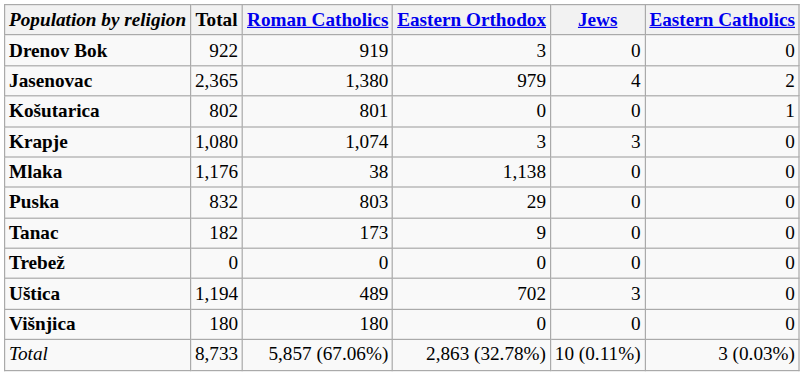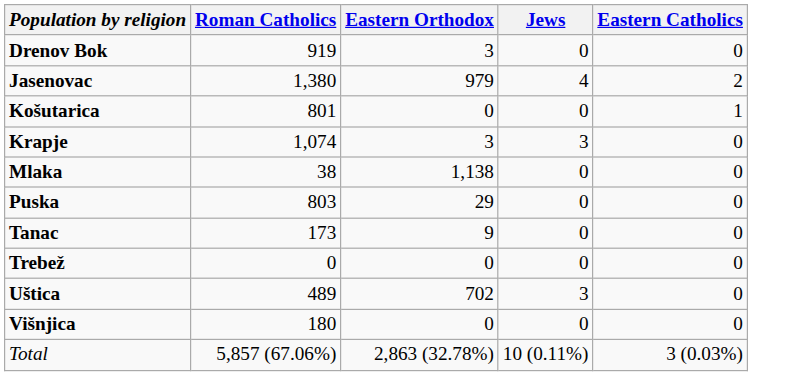- column: Total | 922 | 2,365 | 802 | 1,080 | 1,176 | 832 | 182 | 0 | 1,194 | 180 | 8,733
